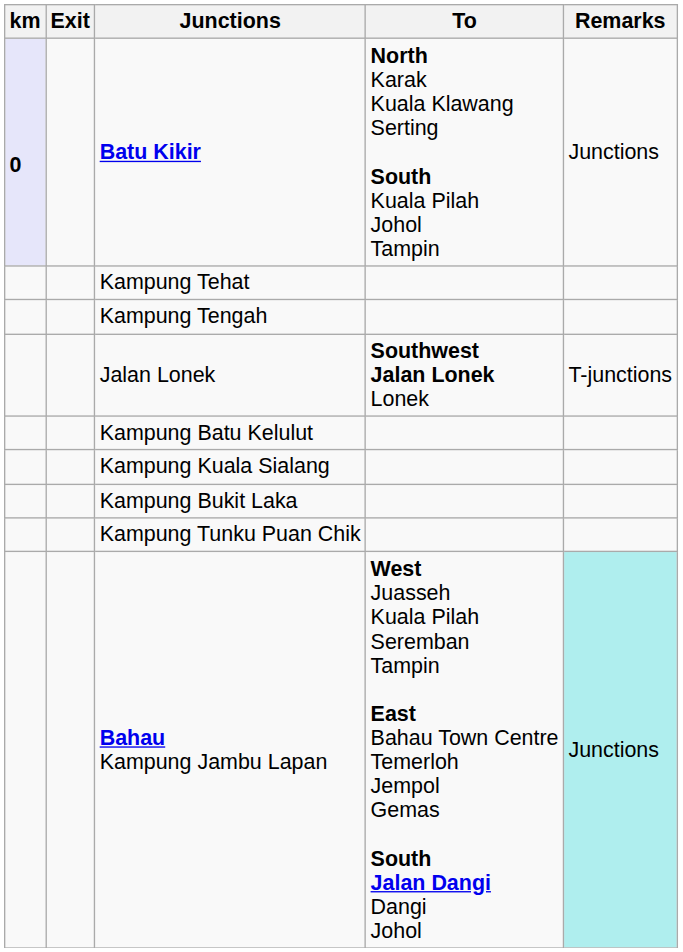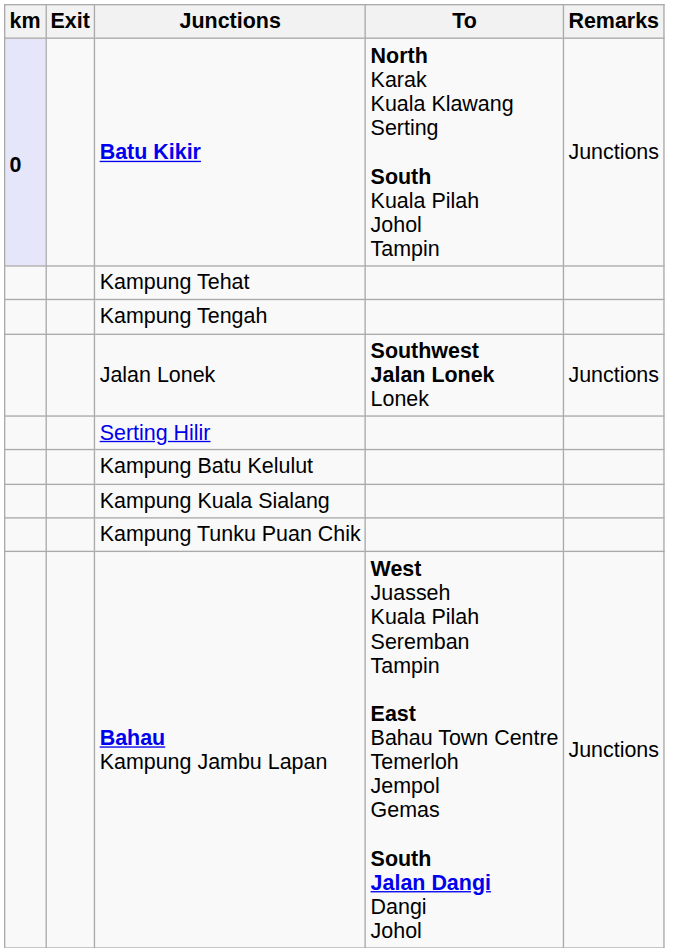Jalan Lonek | Remarks: T-junctions -> Junctions
+ row: Serting Hilir
- row: Kampung Bukit Laka
Bahau Kampung Jambu Lapan | Remarks: paleturquoise background -> no background
